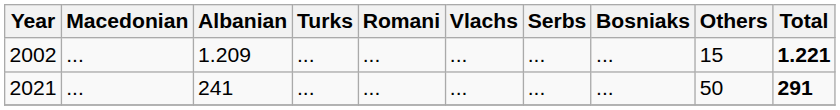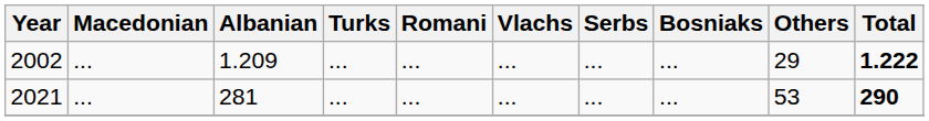2002 | Others: 15 -> 29
2002 | Total: 1.221 -> 1.222
2021 | Albanian: 241 -> 281
2021 | Others: 50 -> 53
2021 | Total: 291 -> 290
